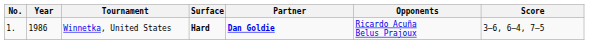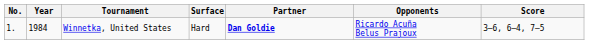Winnetka, United States | Year: 1986 -> 1984
Winnetka, United States | Surface: bold -> normal
